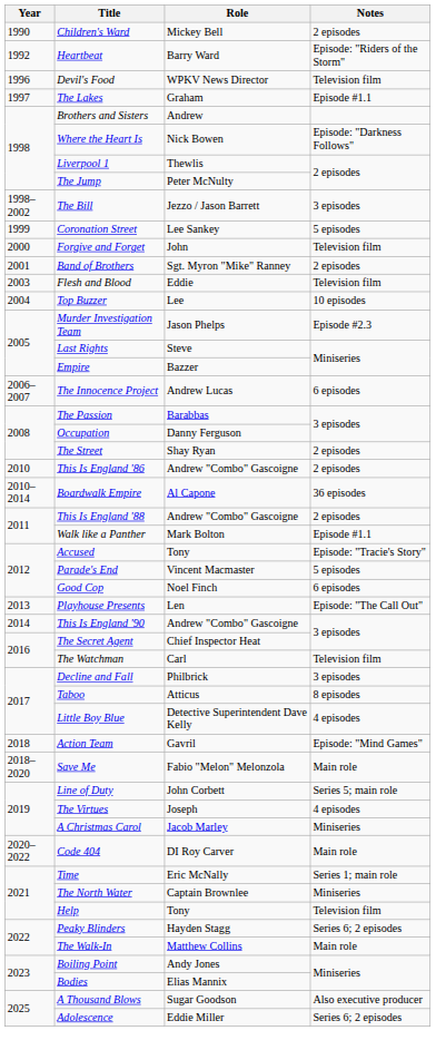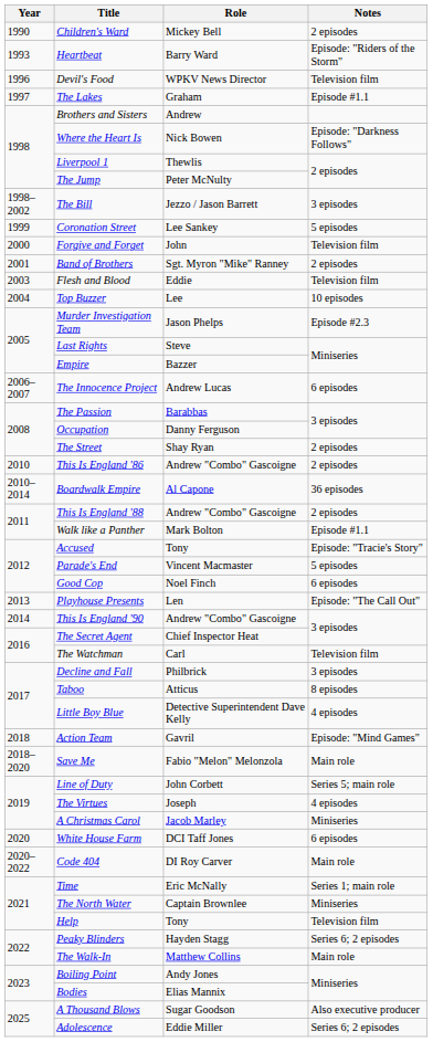Heartbeat | Year: 1992 -> 1993
+ row: 2020 | White House Farm | DCI Taff Jones | 6 episodes
